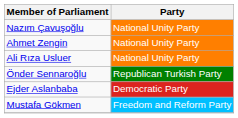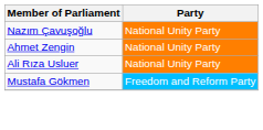- row: Önder Sennaroğlu | Republican Turkish Party
- row: Ejder Aslanbaba | Democratic Party
